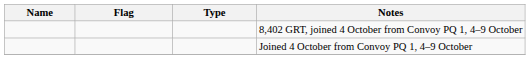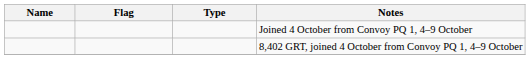rows swapped: Joined 4 October from Convoy PQ 1, 4–9 October <-> 8,402 GRT, joined 4 October from Convoy PQ 1, 4–9 October
